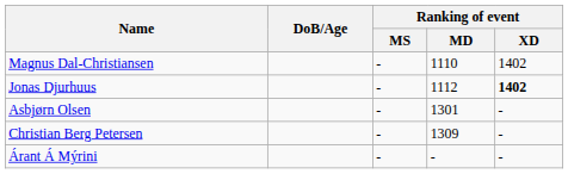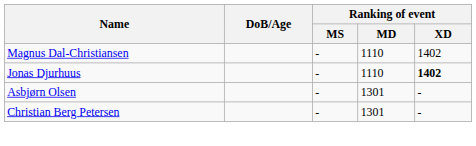Jonas Djurhuus | Ranking of event / MD: 1112 -> 1110
Christian Berg Petersen | Ranking of event / MD: 1309 -> 1301
- row: Árant Á Mýrini | - | - | -
